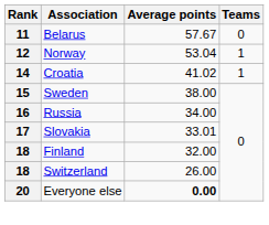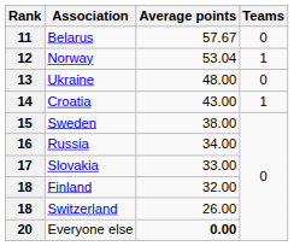+ row: 13 | Ukraine | 48.00 | 0
14 | Average points: 41.02 -> 43.00
17 | Average points: 33.01 -> 33.00
